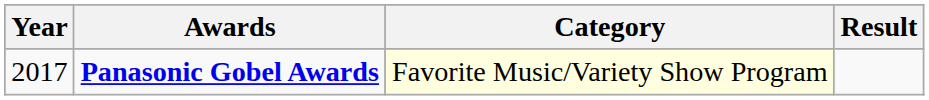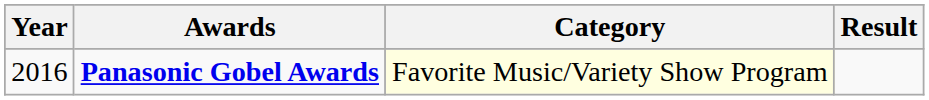Panasonic Gobel Awards | Year: 2017 -> 2016
